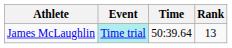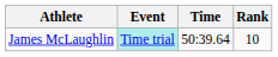James McLaughlin | Rank: 13 -> 10
